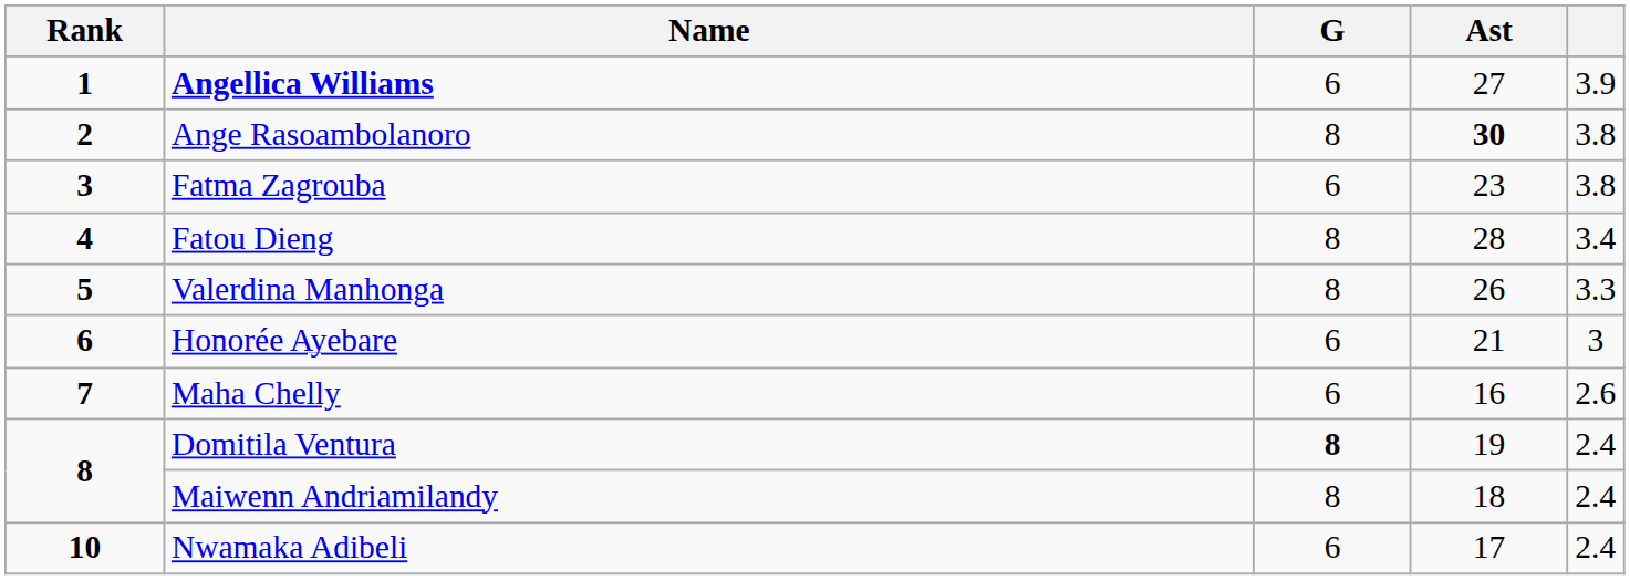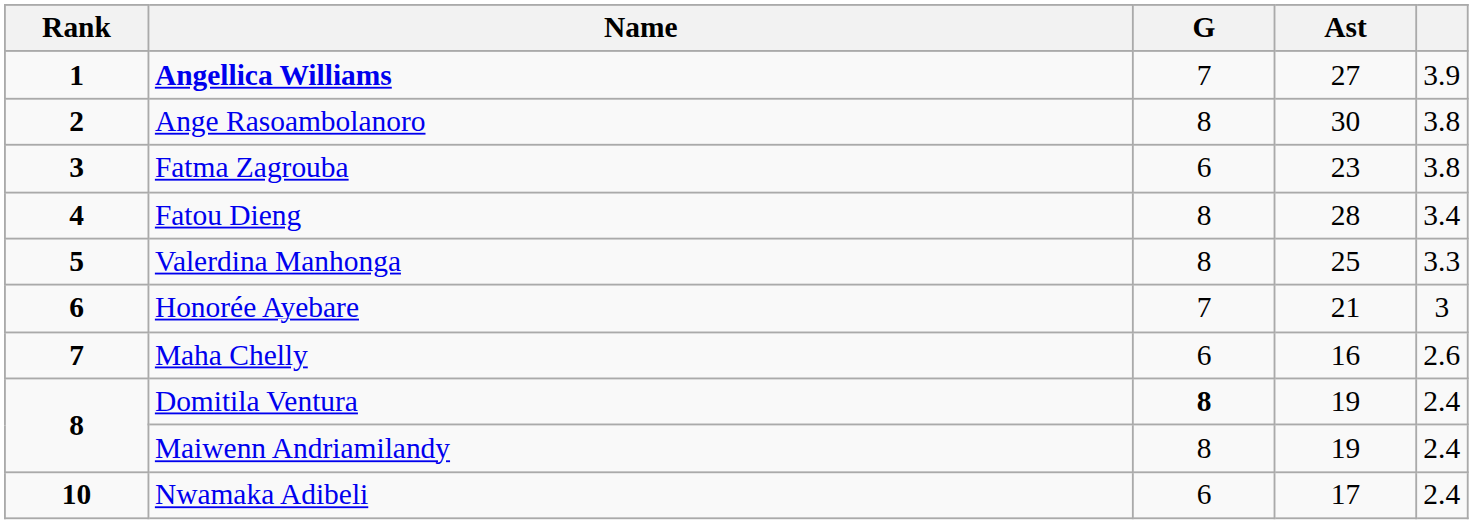Angellica Williams | G: 6 -> 7
Ange Rasoambolanoro | Ast: bold -> normal
Valerdina Manhonga | Ast: 26 -> 25
Honorée Ayebare | G: 6 -> 7
Maiwenn Andriamilandy | Ast: 18 -> 19
